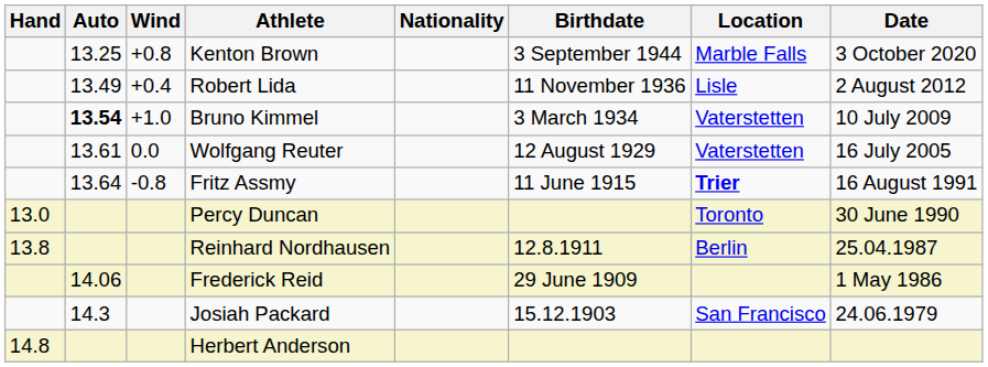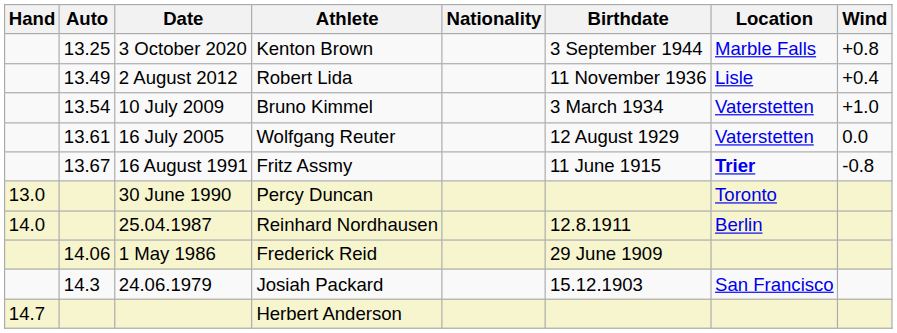columns swapped: Wind <-> Date
Bruno Kimmel | Auto: bold -> normal
Fritz Assmy | Auto: 13.64 -> 13.67
Reinhard Nordhausen | Hand: 13.8 -> 14.0
Herbert Anderson | Hand: 14.8 -> 14.7
